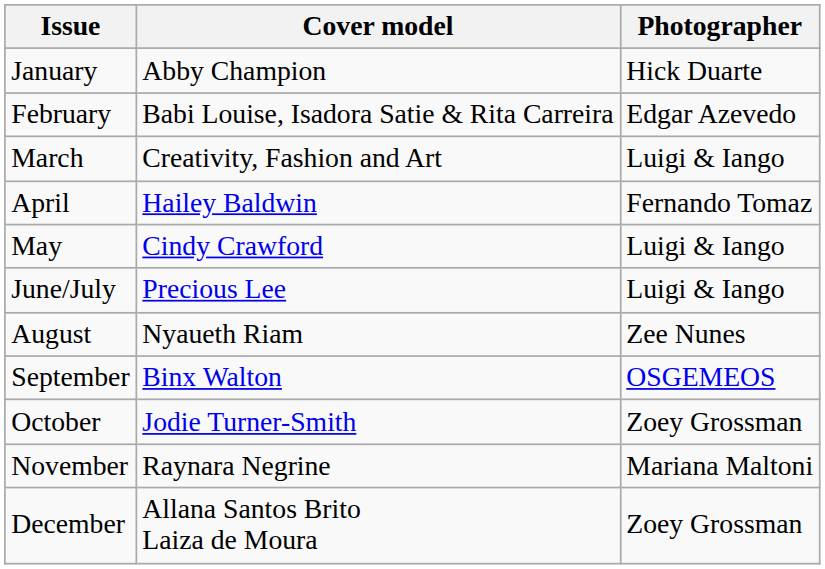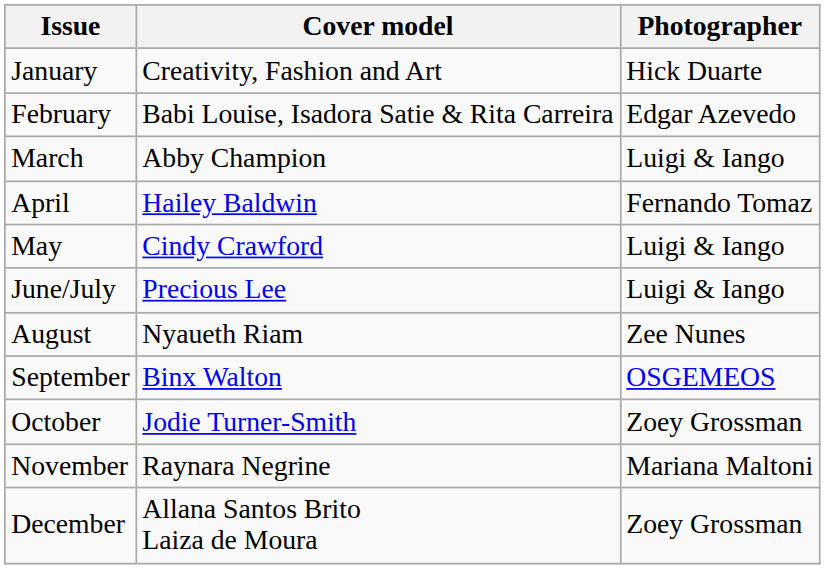January | Cover model: Abby Champion -> Creativity, Fashion and Art
March | Cover model: Creativity, Fashion and Art -> Abby Champion
